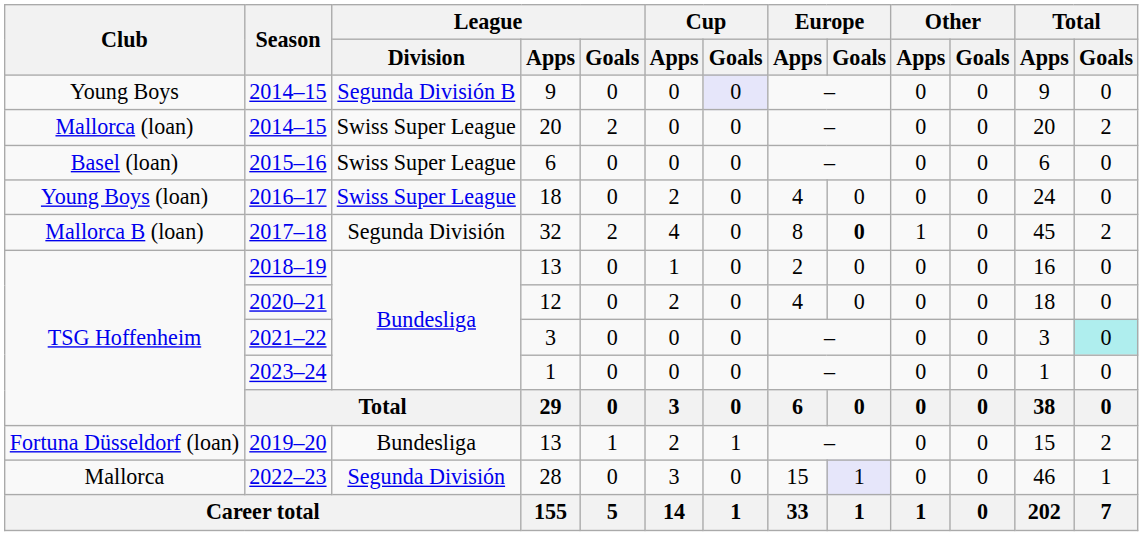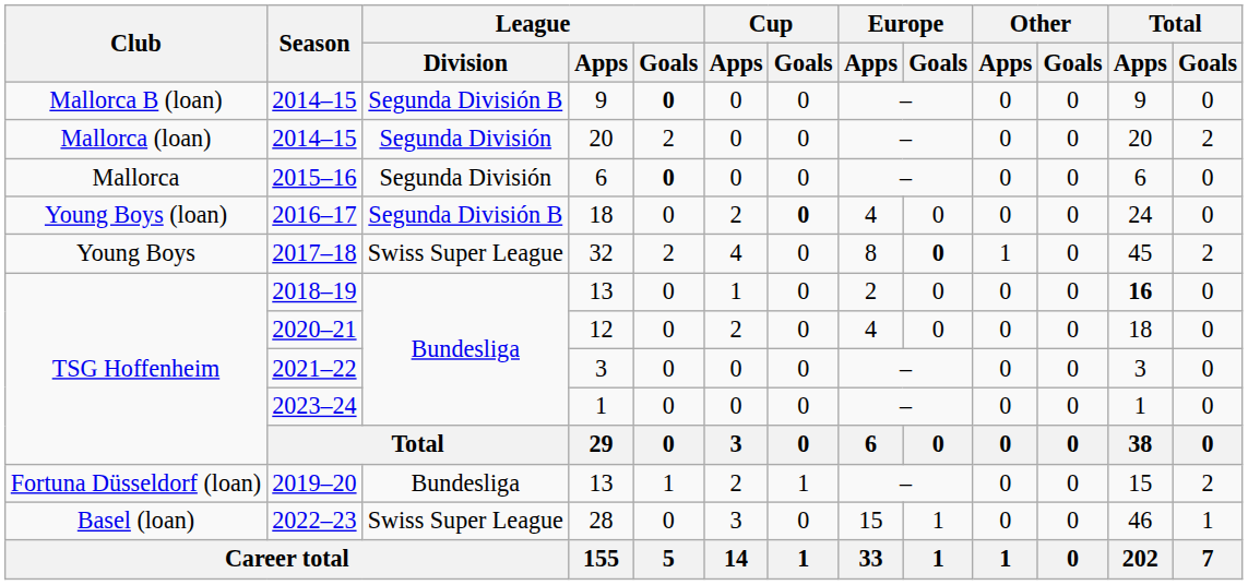2014–15 / 9 | Club: Young Boys -> Mallorca B (loan)
2014–15 / 9 | League / Goals: normal -> bold
2014–15 / 9 | Cup / Goals: lavender background -> no background
2014–15 / 20 | League / Division: Swiss Super League -> Segunda División
2015–16 | Club: Basel (loan) -> Mallorca
2015–16 | League / Division: Swiss Super League -> Segunda División
2015–16 | League / Goals: normal -> bold
2016–17 | League / Division: Swiss Super League -> Segunda División B
2016–17 | Cup / Goals: normal -> bold
2017–18 | Club: Mallorca B (loan) -> Young Boys
2017–18 | League / Division: Segunda División -> Swiss Super League
2018–19 | Total / Apps: normal -> bold
2021–22 | Total / Goals: paleturquoise background -> no background
2022–23 | Club: Mallorca -> Basel (loan)
2022–23 | League / Division: Segunda División -> Swiss Super League
2022–23 | Europe / Goals: lavender background -> no background
